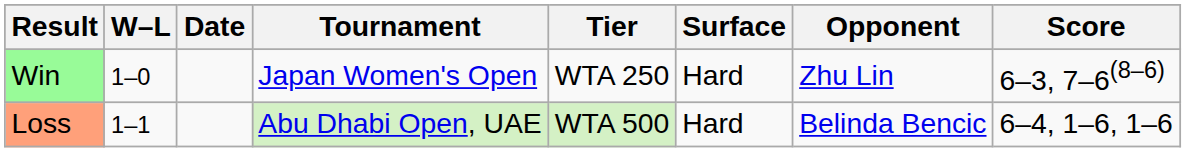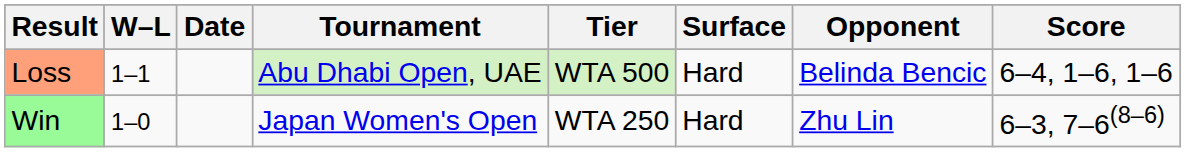rows swapped: Win <-> Loss
